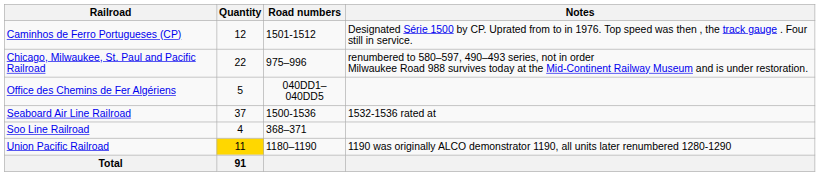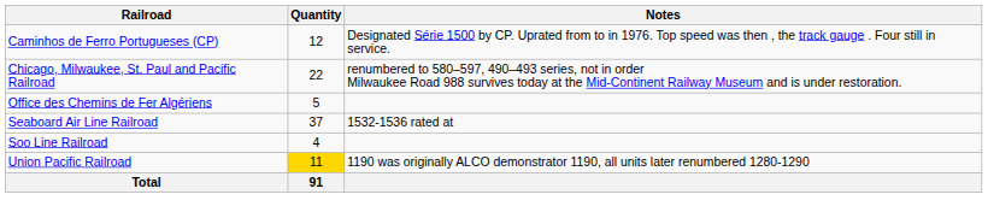- column: Road numbers | 1501-1512 | 975–996 | 040DD1–040DD5 | 1500-1536 | 368–371 | 1180–1190
